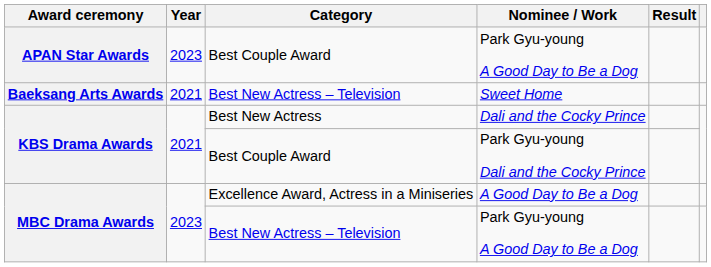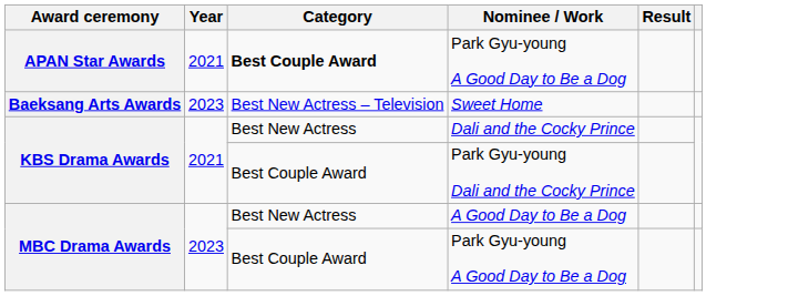APAN Star Awards / Park Gyu-young A Good Day to Be a Dog | Year: 2023 -> 2021
APAN Star Awards / Park Gyu-young A Good Day to Be a Dog | Category: normal -> bold
Sweet Home | Year: 2021 -> 2023
A Good Day to Be a Dog | Category: Excellence Award, Actress in a Miniseries -> Best New Actress
MBC Drama Awards / Park Gyu-young A Good Day to Be a Dog | Category: Best New Actress – Television -> Best Couple Award
